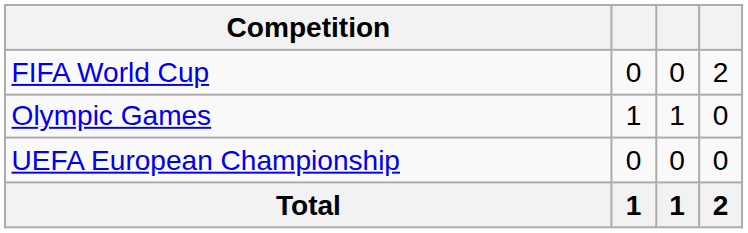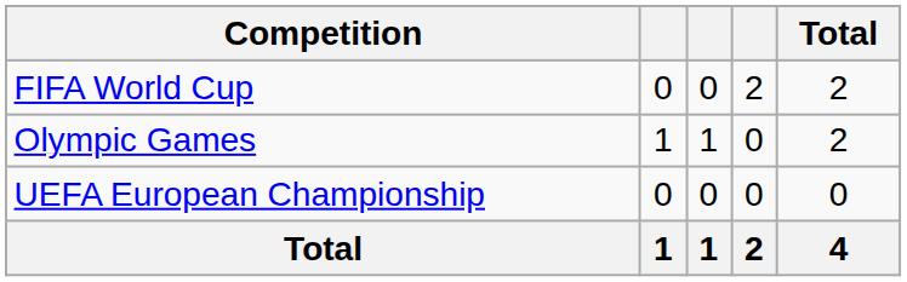+ column: Total | 2 | 2 | 0 | 4
